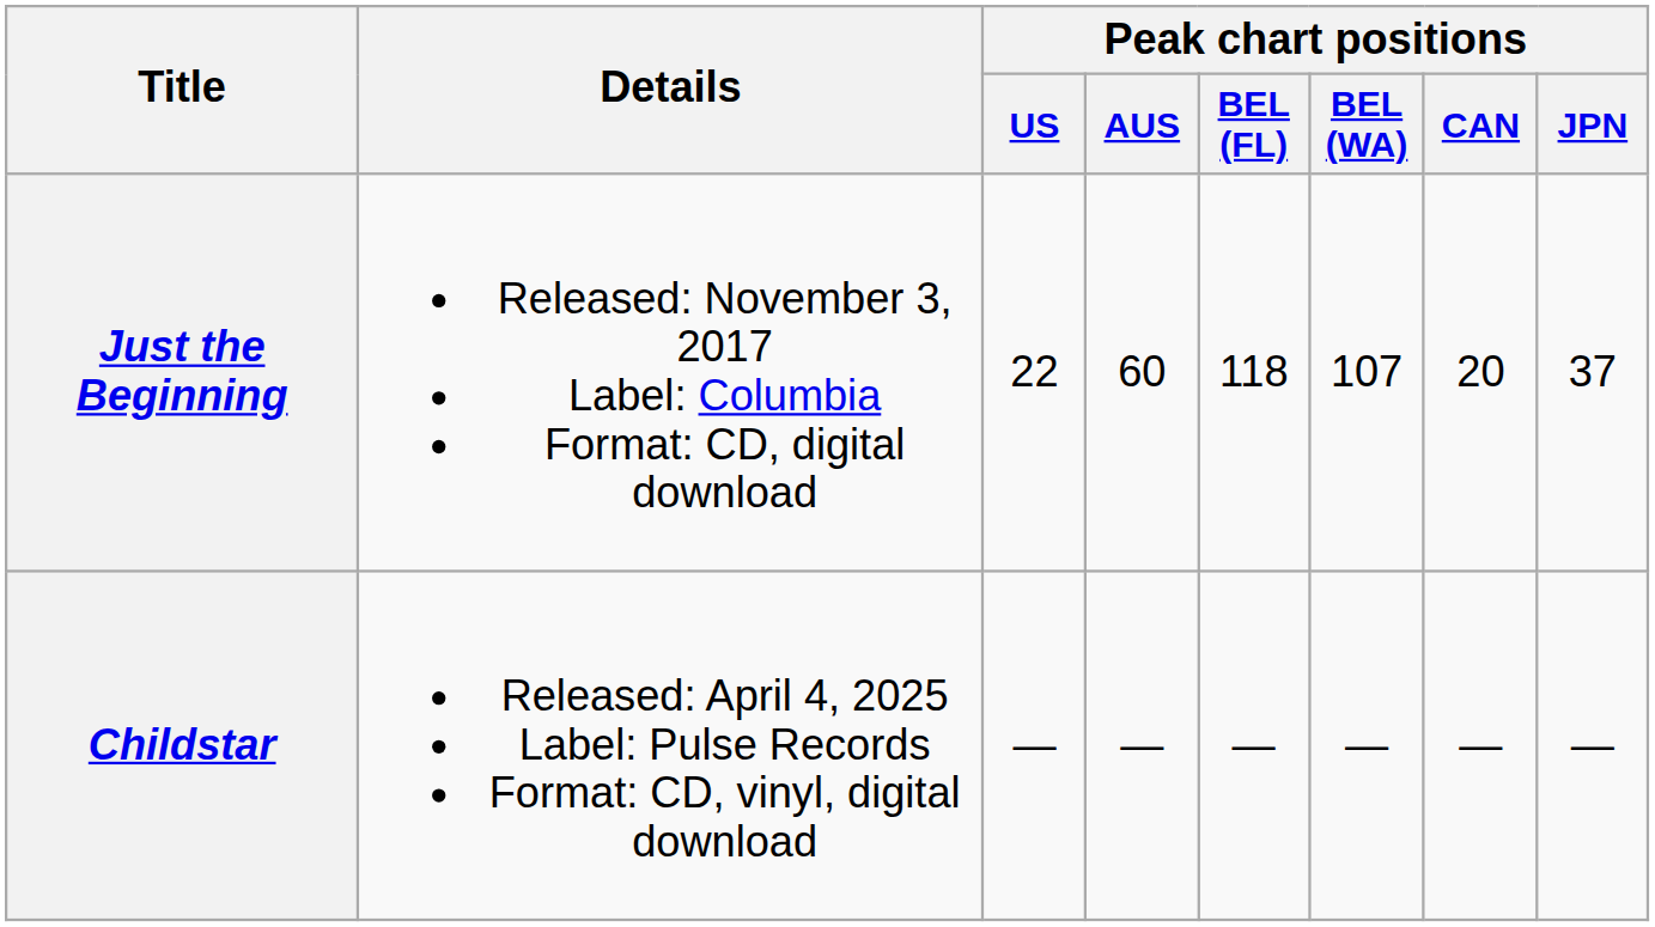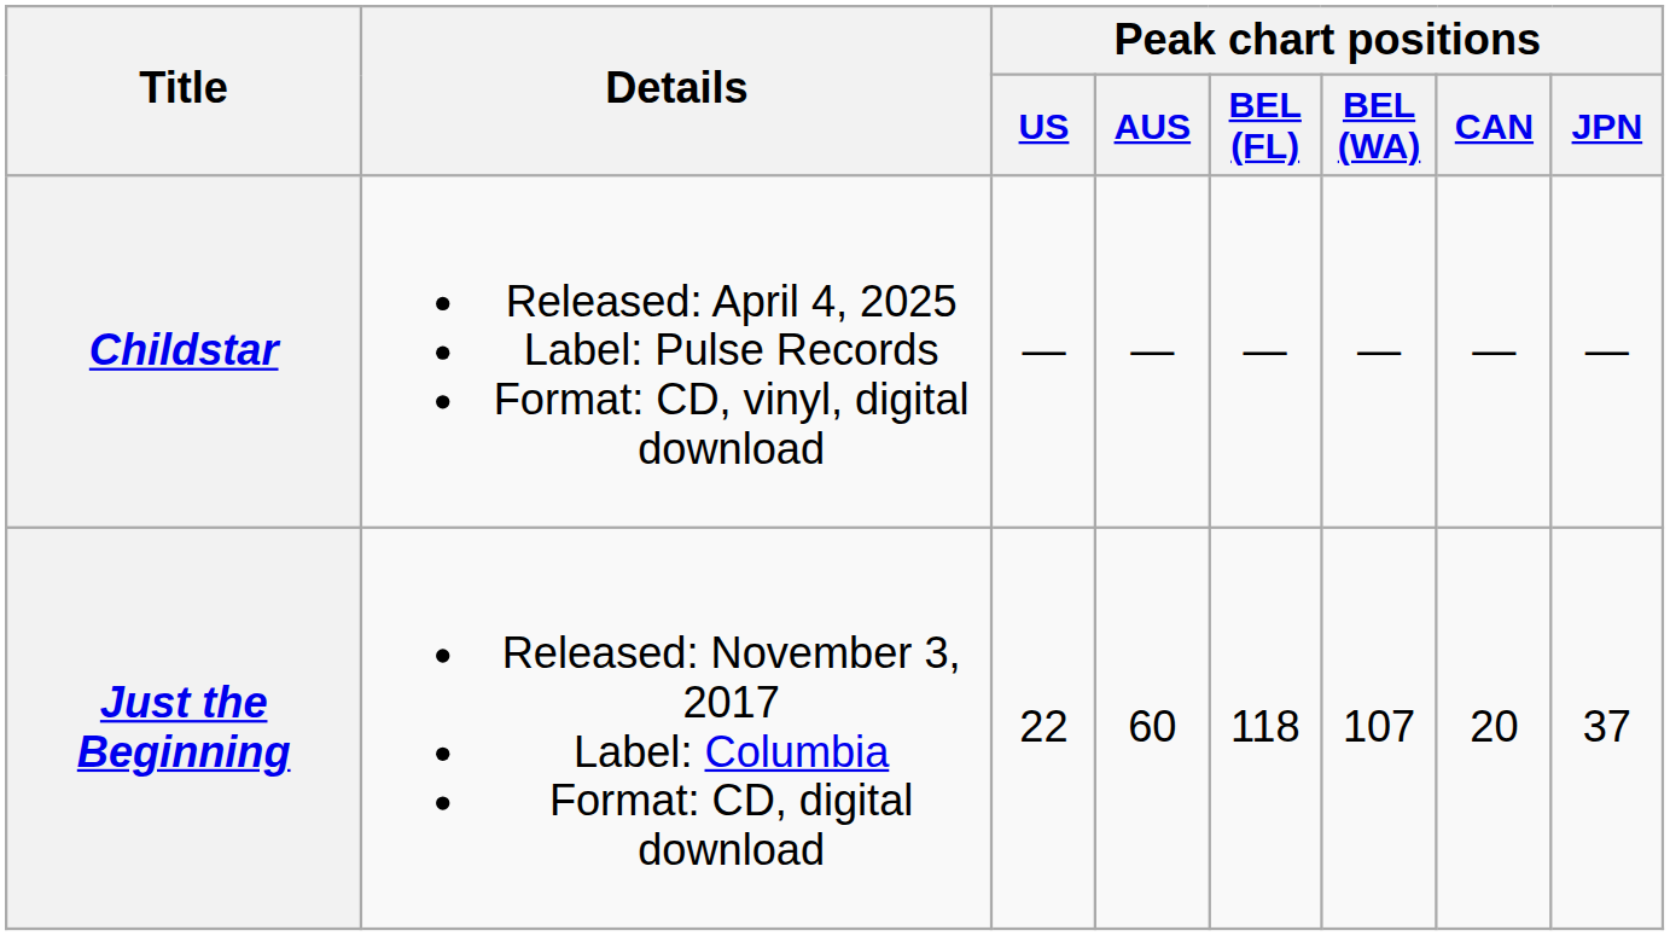rows swapped: Just the Beginning <-> Childstar
